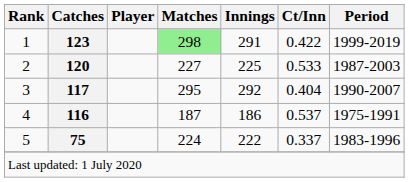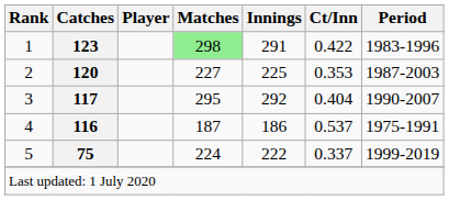1 | Period: 1999-2019 -> 1983-1996
2 | Ct/Inn: 0.533 -> 0.353
5 | Period: 1983-1996 -> 1999-2019
